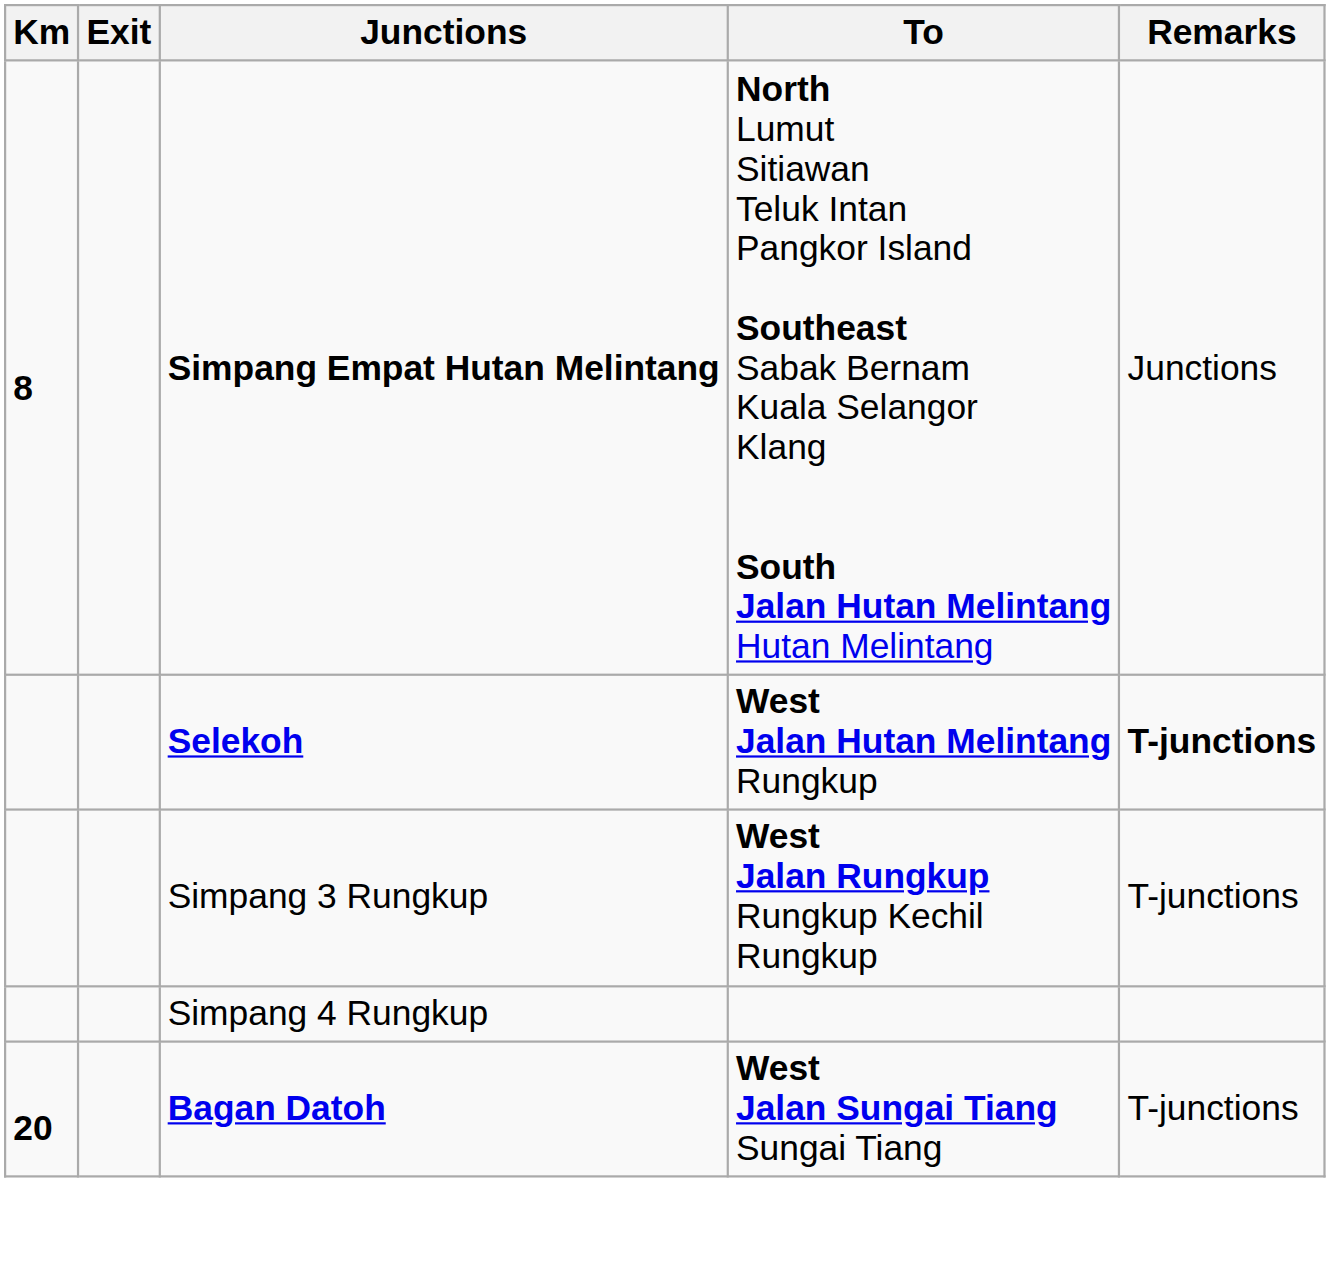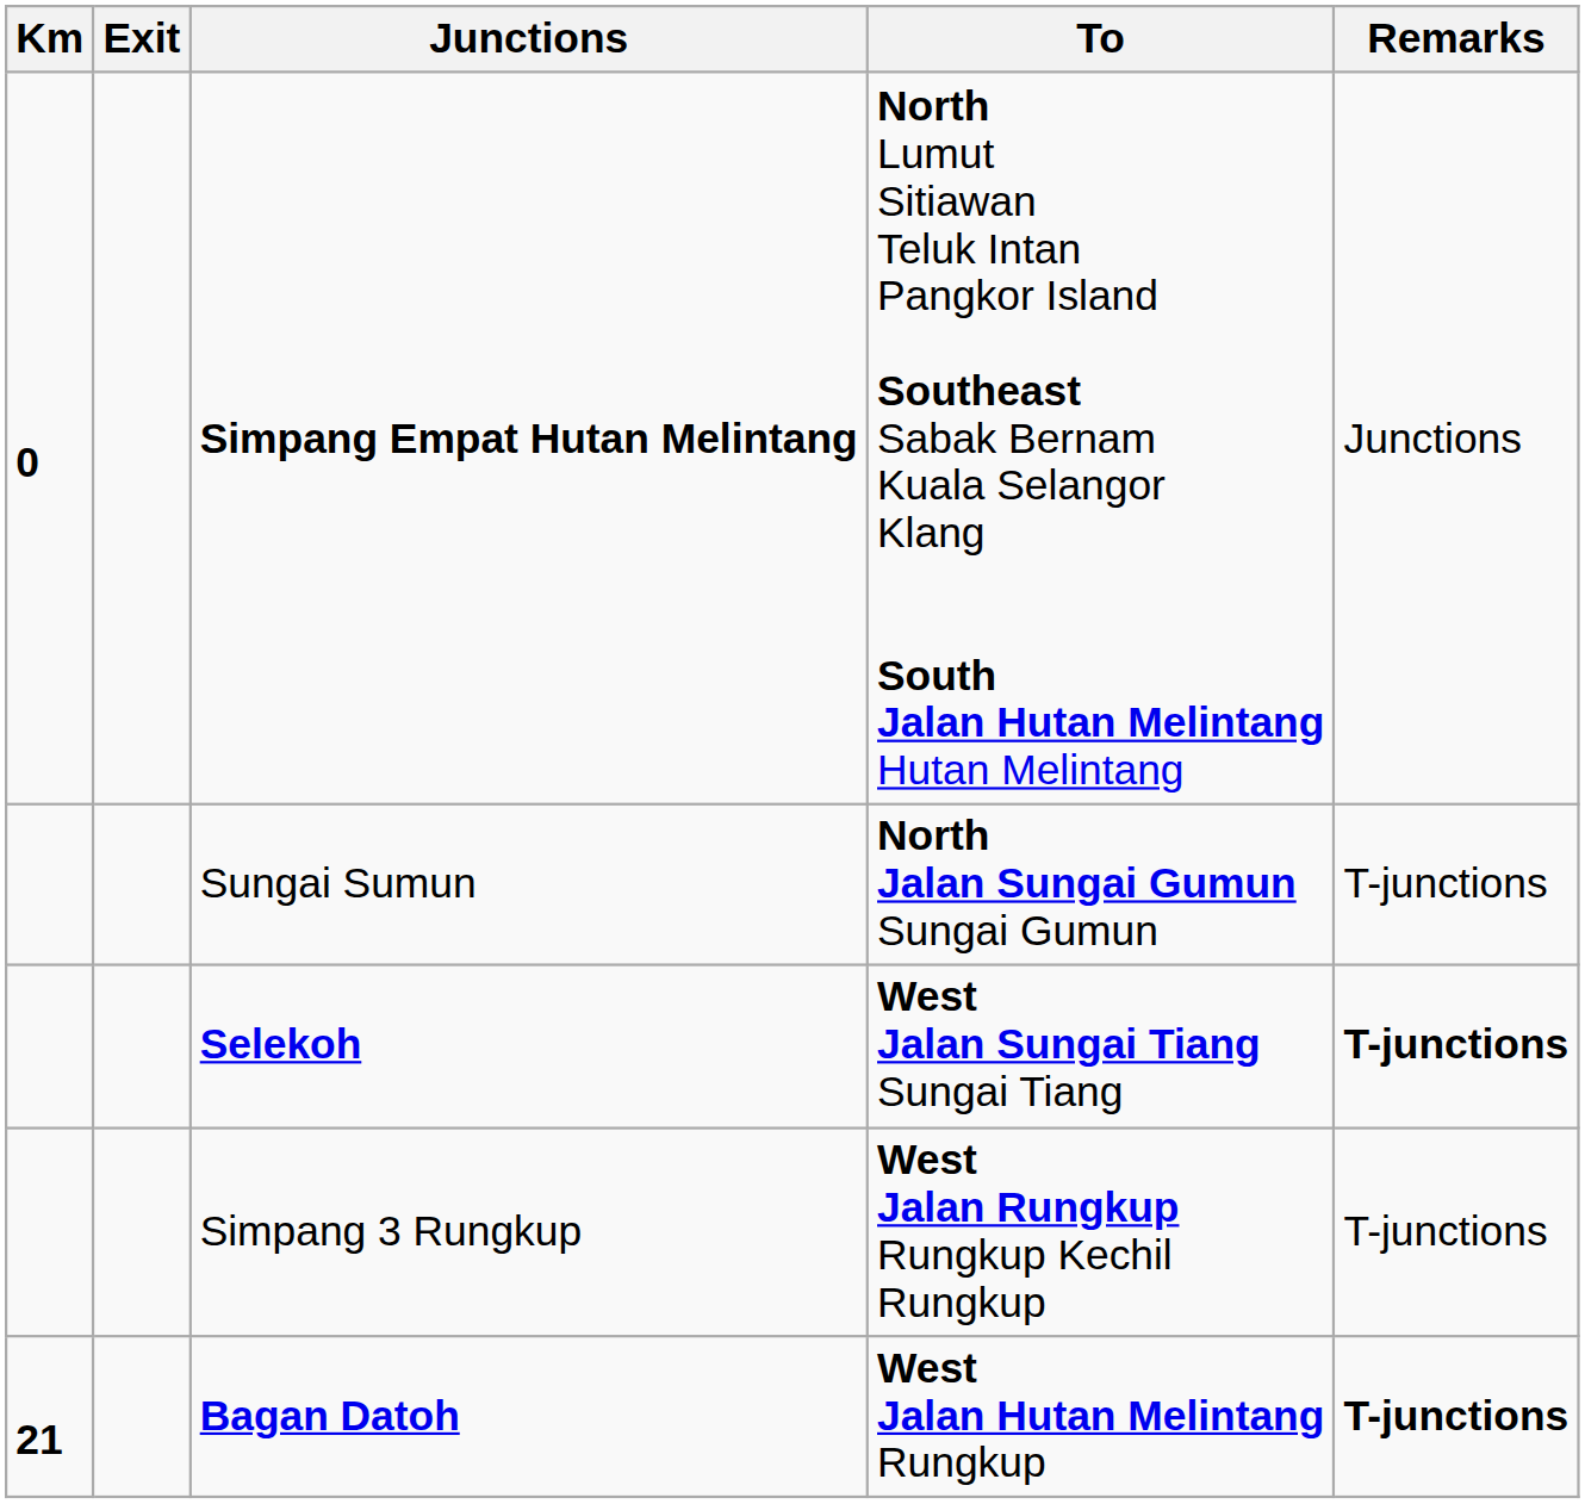Simpang Empat Hutan Melintang | Km: 8 -> 0
+ row: Sungai Sumun | North Jalan Sungai Gumun Sungai Gumun | T-junctions
Selekoh | To: West Jalan Hutan Melintang Rungkup -> West Jalan Sungai Tiang Sungai Tiang
- row: Simpang 4 Rungkup
Bagan Datoh | Km: 20 -> 21
Bagan Datoh | To: West Jalan Sungai Tiang Sungai Tiang -> West Jalan Hutan Melintang Rungkup
Bagan Datoh | Remarks: normal -> bold
